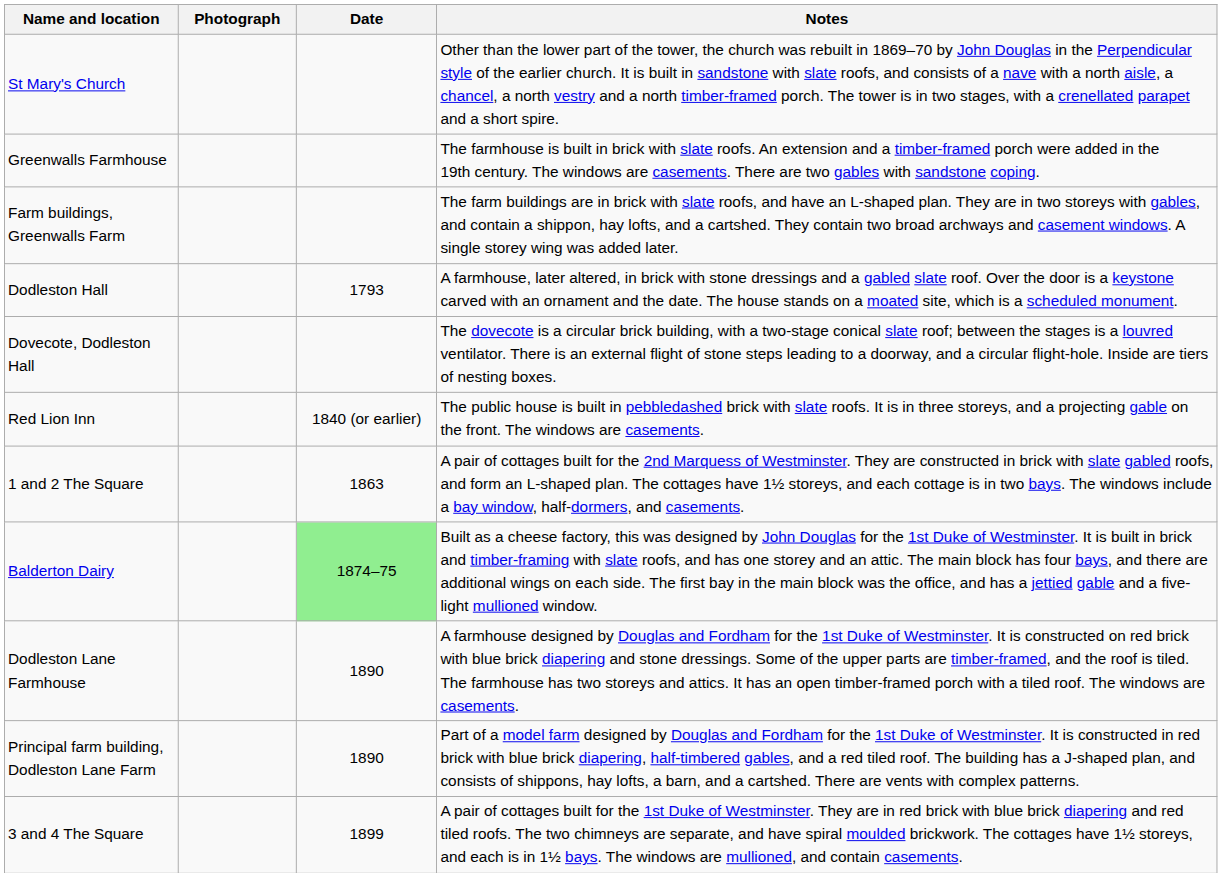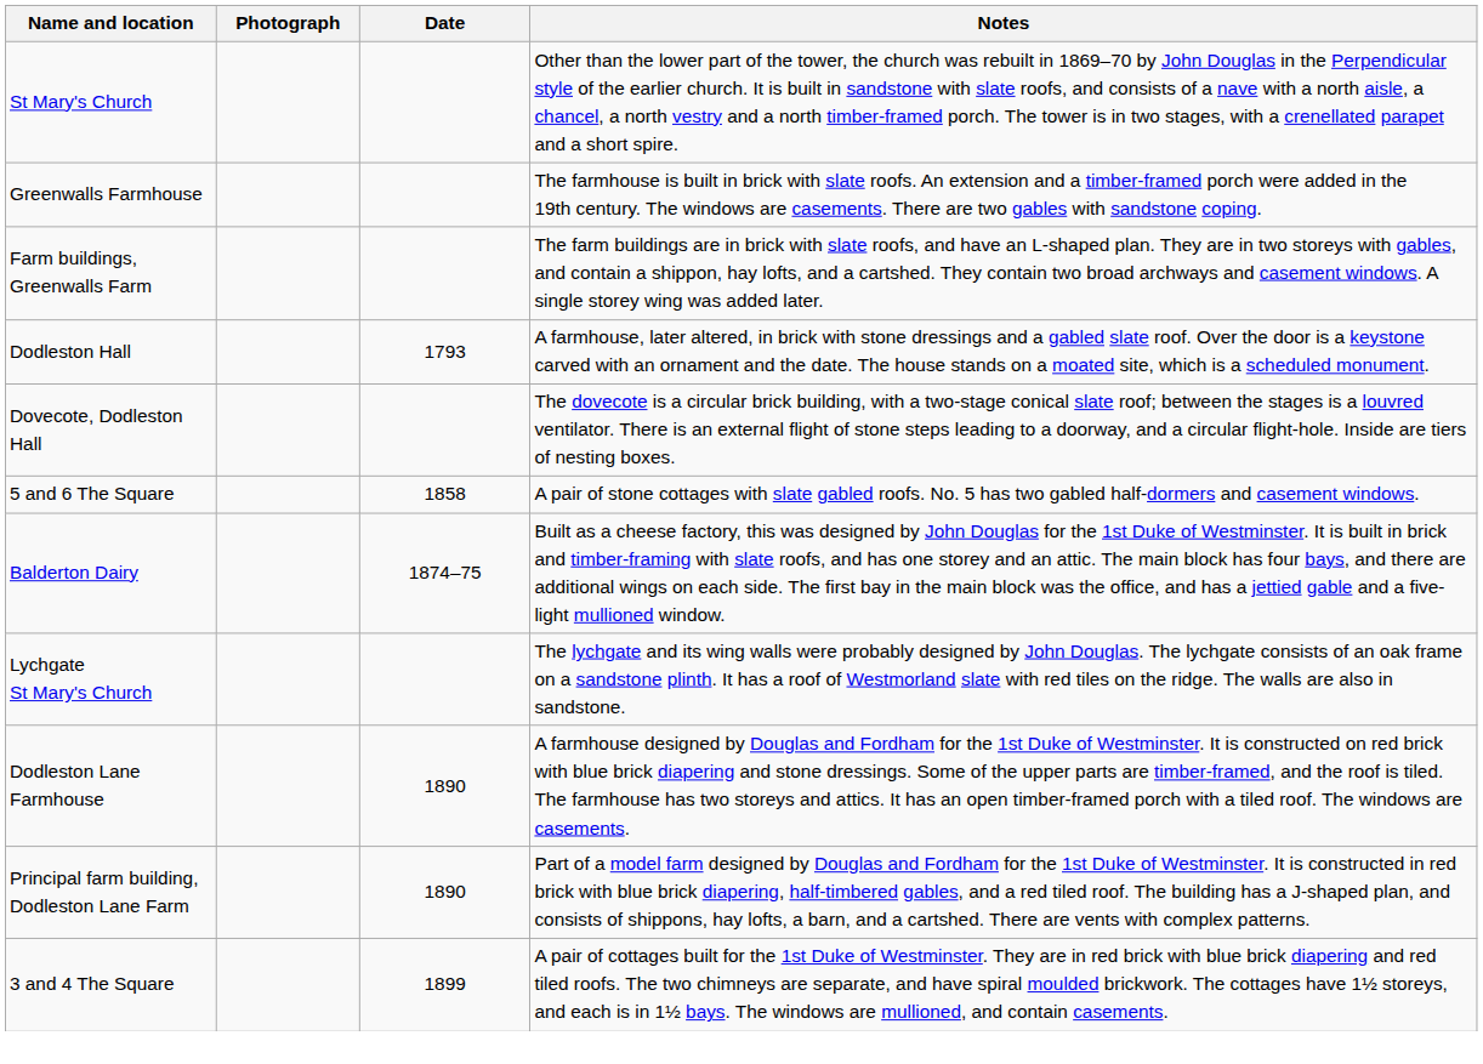- row: Red Lion Inn | 1840 (or earlier) | The public house is built in pebbledashed brick with slate roofs. It is in three storeys, and a projecting gable on the front. The windows are casements.
+ row: 5 and 6 The Square | 1858 | A pair of stone cottages with slate gabled roofs. No. 5 has two gabled half-dormers and casement windows.
- row: 1 and 2 The Square | 1863 | A pair of cottages built for the 2nd Marquess of Westminster. They are constructed in brick with slate gabled roofs, and form an L-shaped plan. The cottages have 1½ storeys, and each cottage is in two bays. The windows include a bay window, half-dormers, and casements.
Balderton Dairy | Date: lightgreen background -> no background
+ row: Lychgate St Mary's Church | The lychgate and its wing walls were probably designed by John Douglas. The lychgate consists of an oak frame on a sandstone plinth. It has a roof of Westmorland slate with red tiles on the ridge. The walls are also in sandstone.
